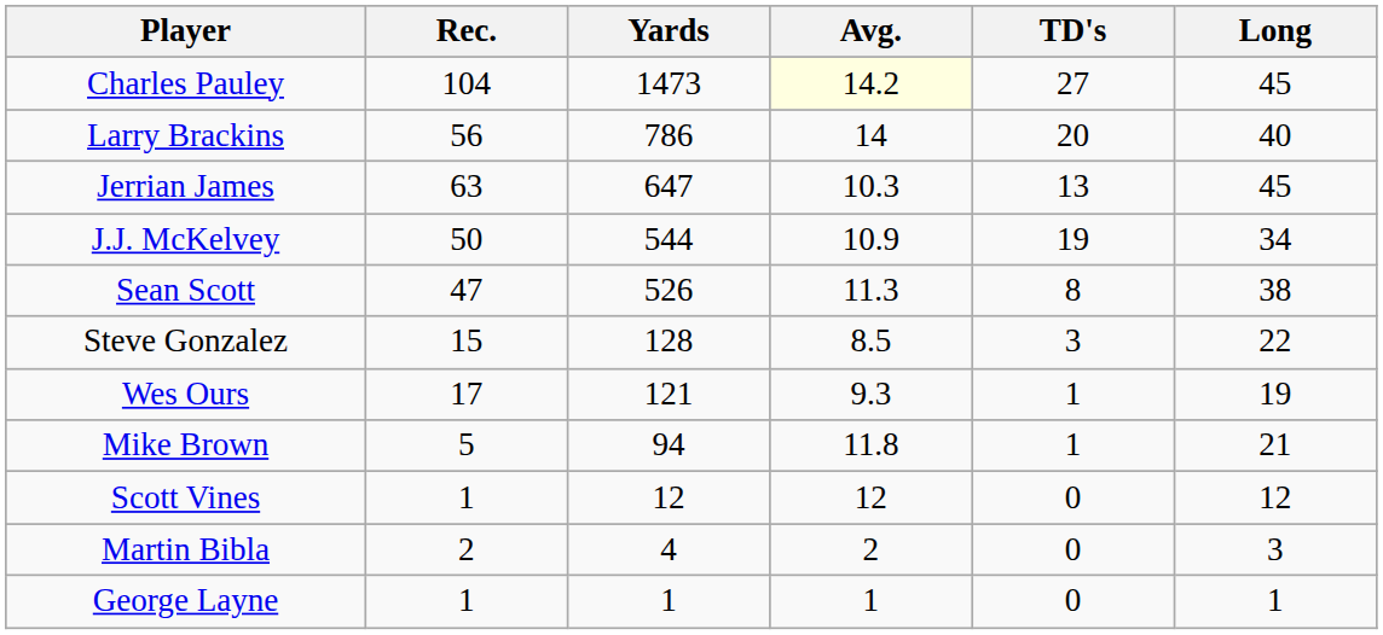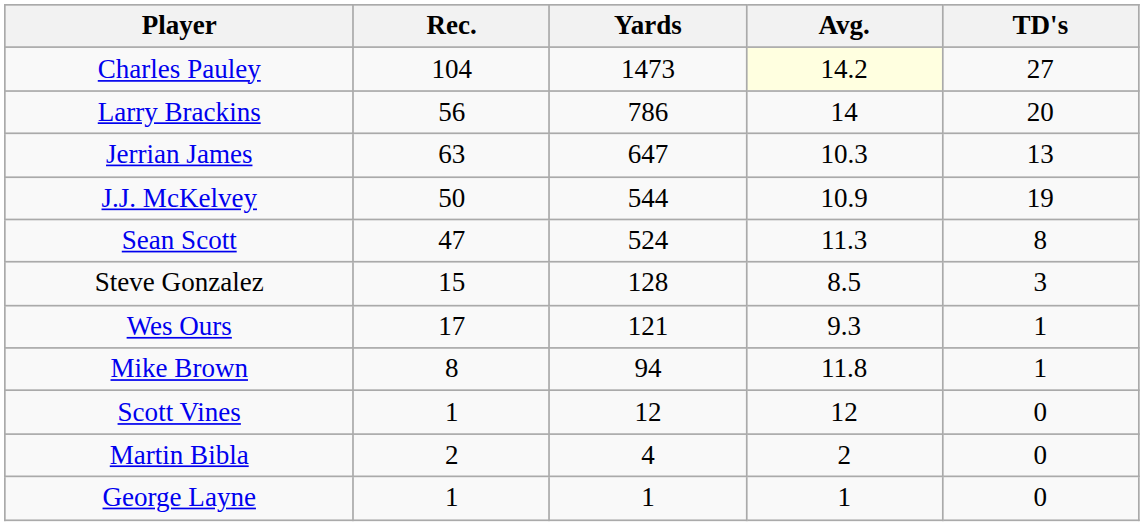- column: Long | 45 | 40 | 45 | 34 | 38 | 22 | 19 | 21 | 12 | 3 | 1
Sean Scott | Yards: 526 -> 524
Mike Brown | Rec.: 5 -> 8
